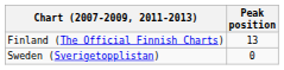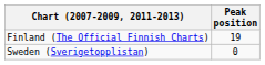Finland (The Official Finnish Charts) | Peak position: 13 -> 19
